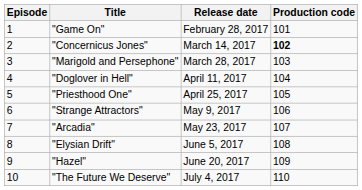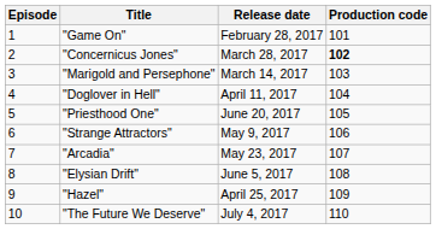"Concernicus Jones" | Release date: March 14, 2017 -> March 28, 2017
"Marigold and Persephone" | Release date: March 28, 2017 -> March 14, 2017
"Priesthood One" | Release date: April 25, 2017 -> June 20, 2017
"Hazel" | Release date: June 20, 2017 -> April 25, 2017
